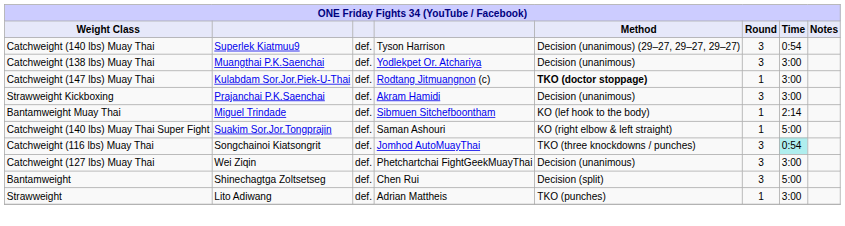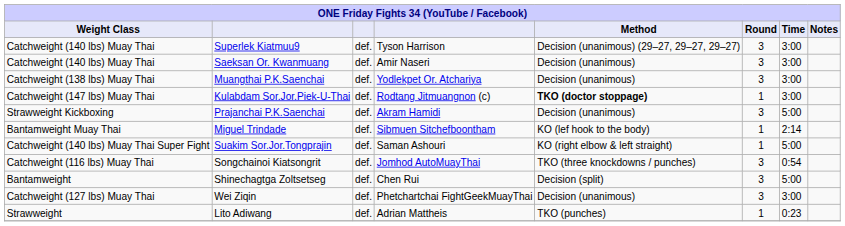Superlek Kiatmuu9 | Time: 0:54 -> 3:00
+ row: Catchweight (140 lbs) Muay Thai | Saeksan Or. Kwanmuang | def. | Amir Naseri | Decision (unanimous) | 3 | 3:00
Prajanchai P.K.Saenchai | Time: 3:00 -> 5:00
Songchainoi Kiatsongrit | Time: paleturquoise background -> no background
rows swapped: Wei Ziqin <-> Shinechagtga Zoltsetseg
Lito Adiwang | Time: 3:00 -> 0:23
